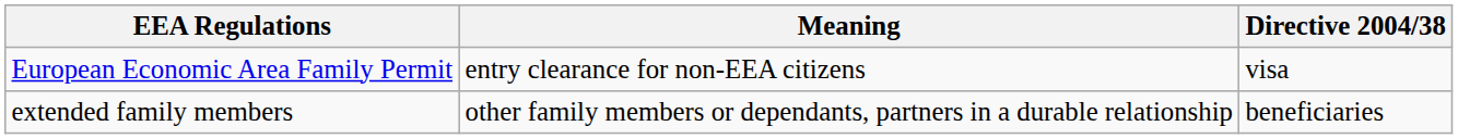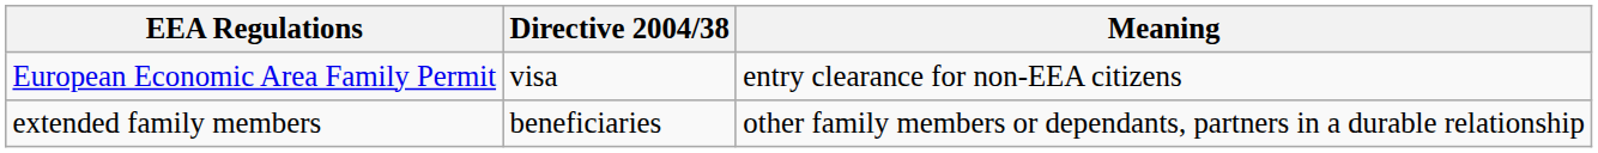columns swapped: Directive 2004/38 <-> Meaning
